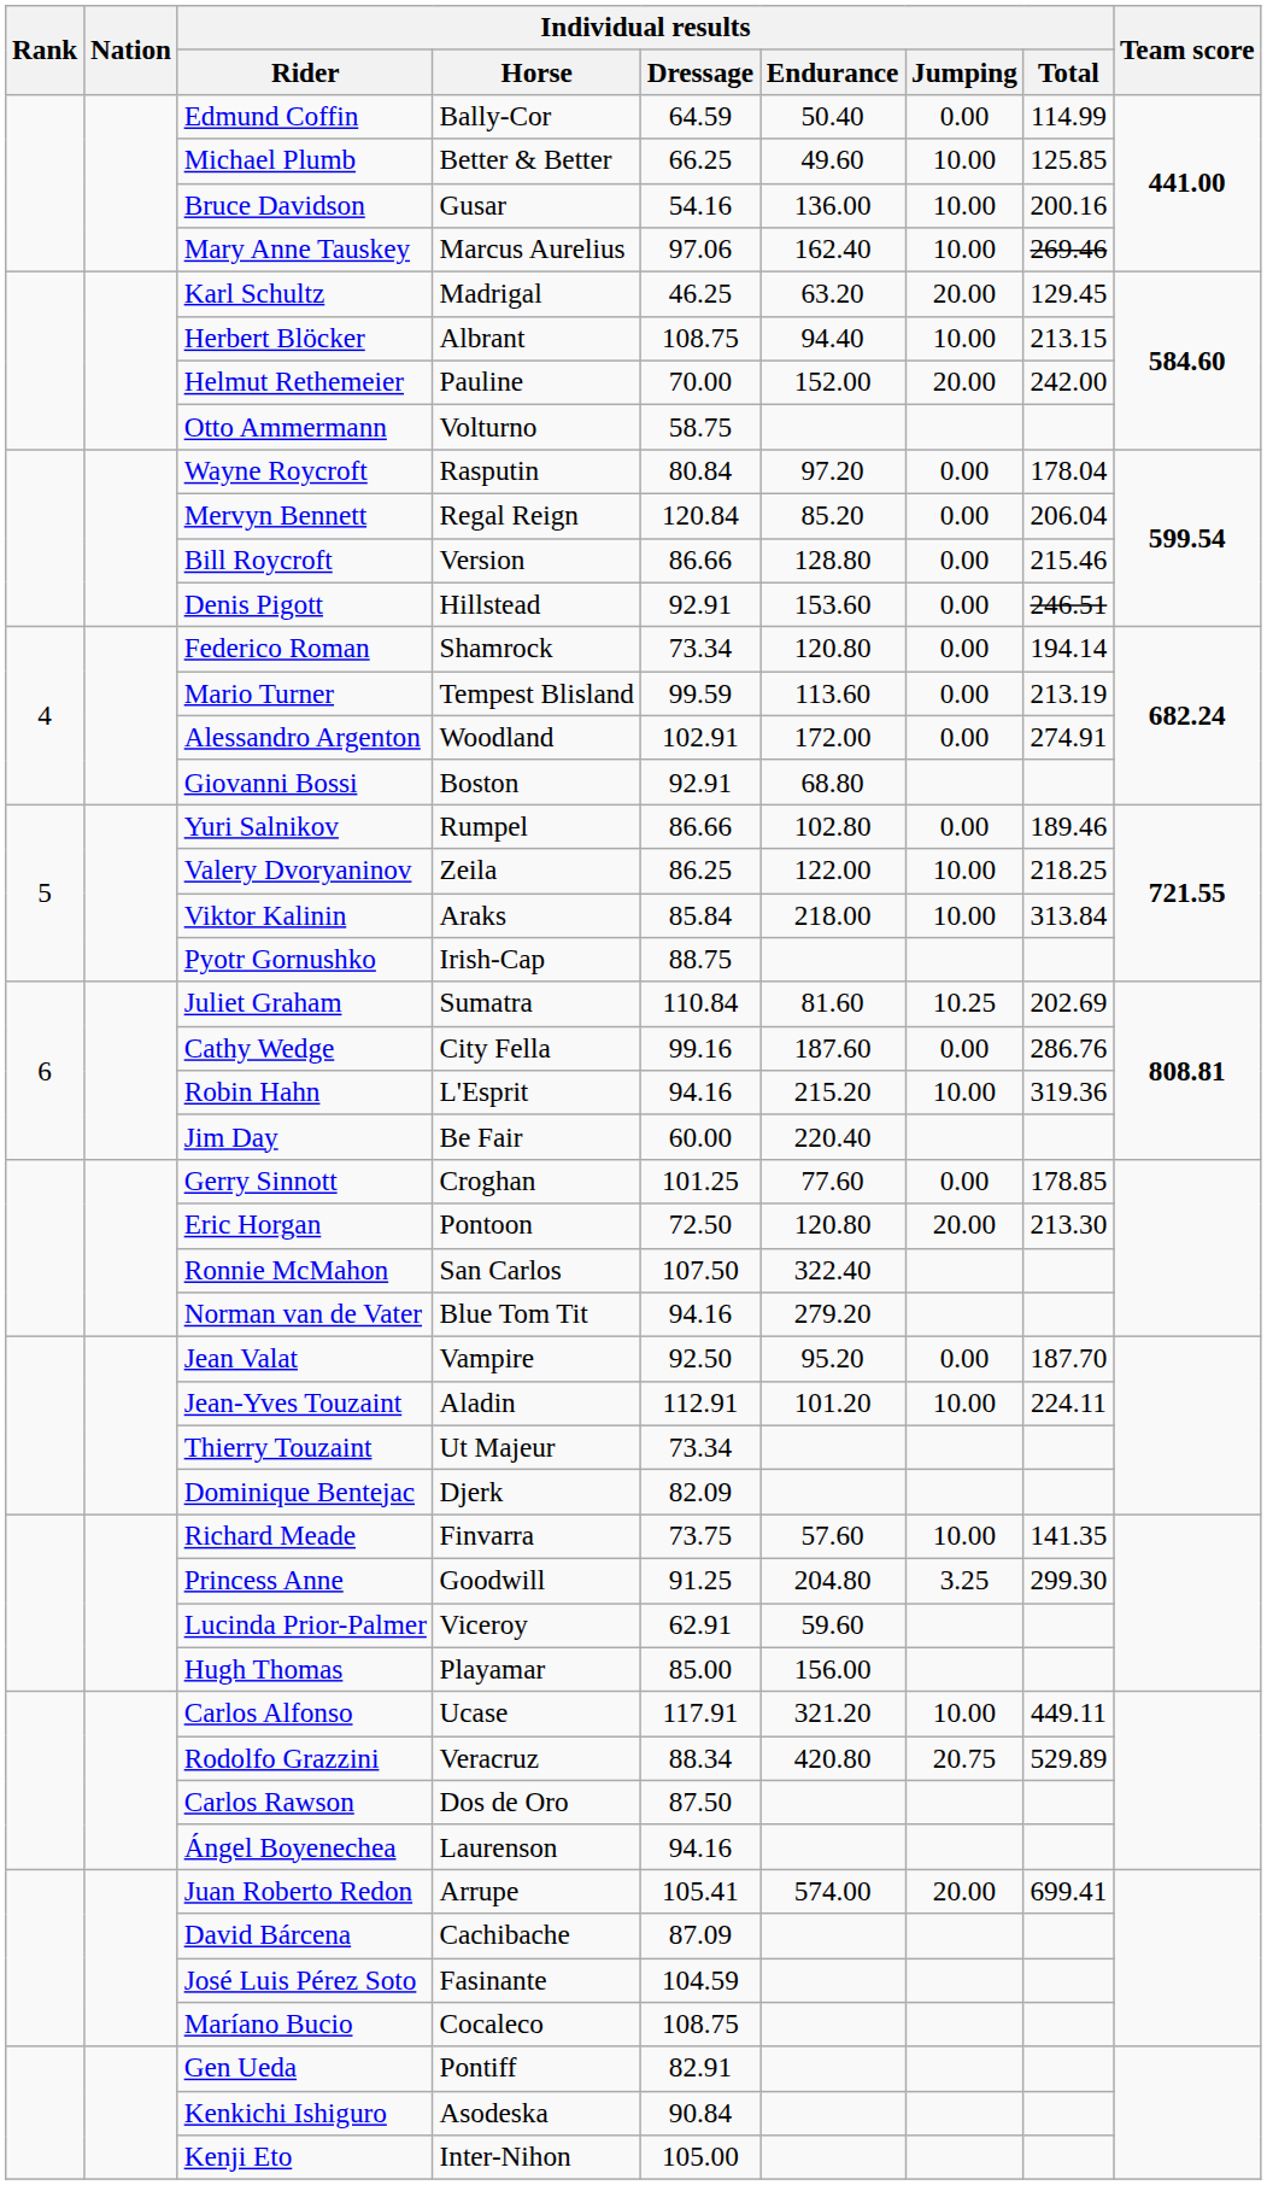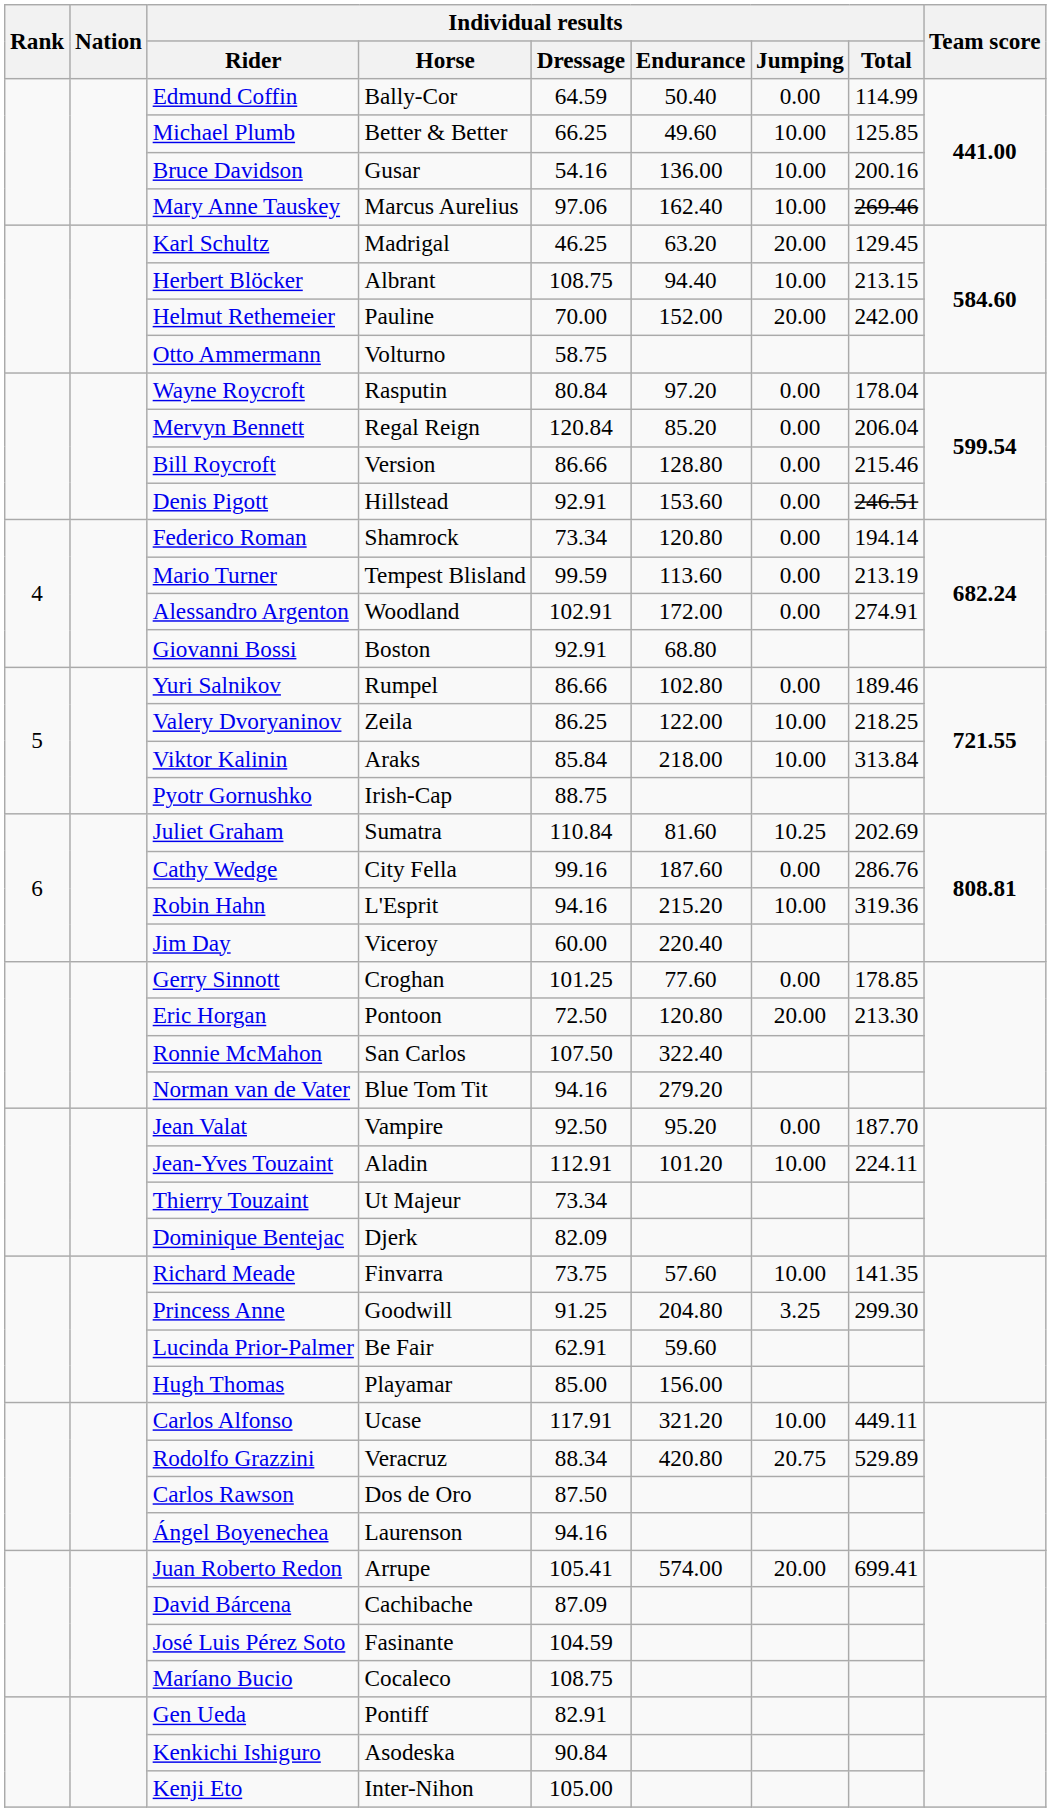Jim Day | Individual results / Horse: Be Fair -> Viceroy
Lucinda Prior-Palmer | Individual results / Horse: Viceroy -> Be Fair
